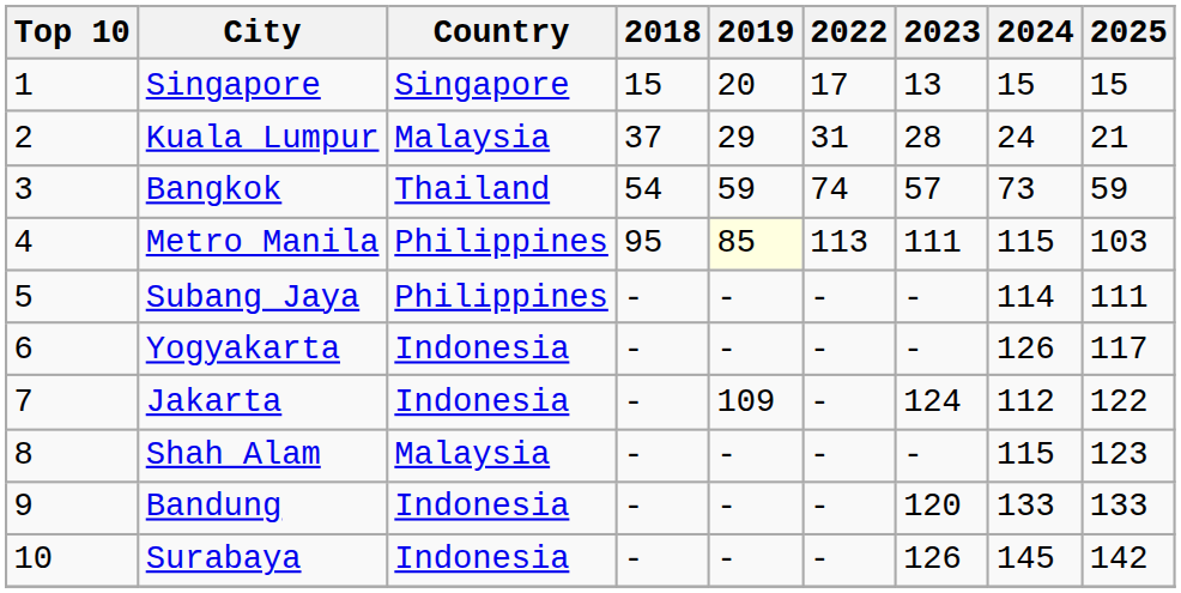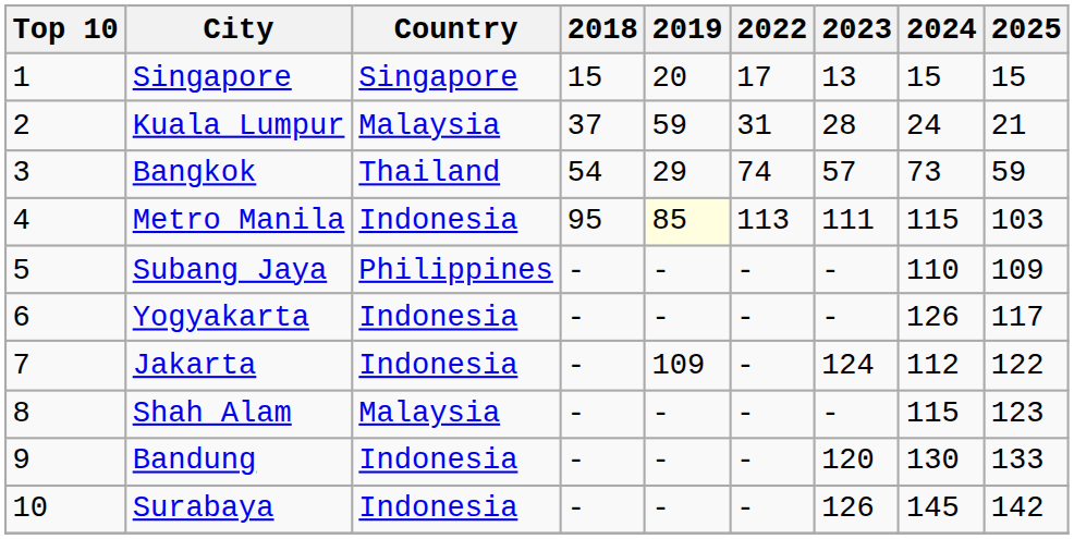Kuala Lumpur | 2019: 29 -> 59
Bangkok | 2019: 59 -> 29
Metro Manila | Country: Philippines -> Indonesia
Subang Jaya | 2024: 114 -> 110
Subang Jaya | 2025: 111 -> 109
Bandung | 2024: 133 -> 130
